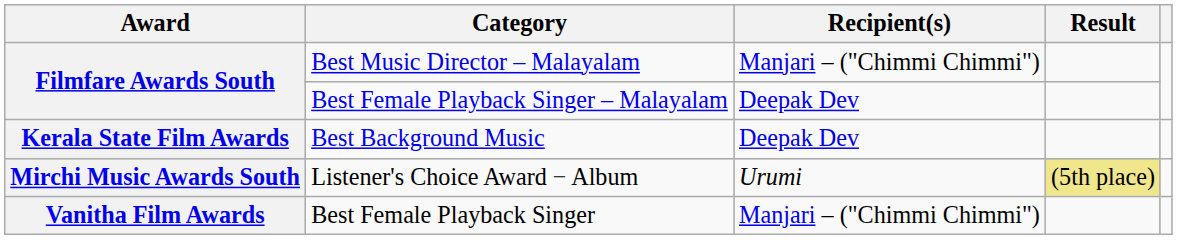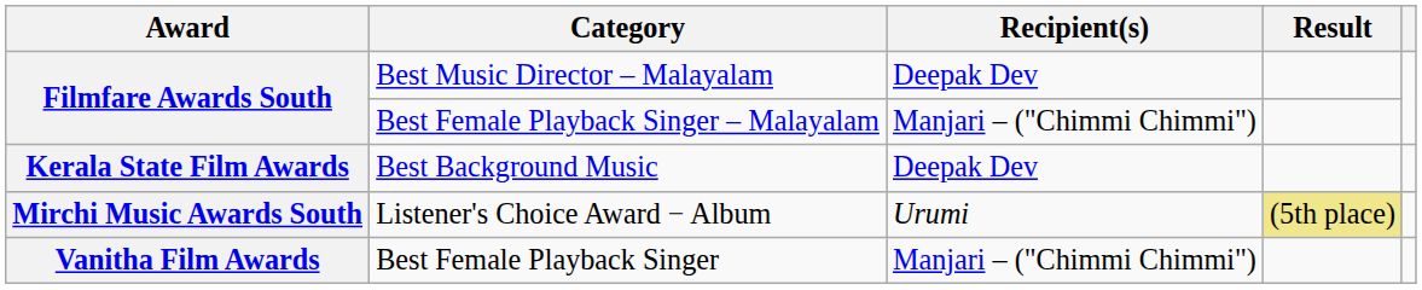Best Music Director – Malayalam | Recipient(s): Manjari – ("Chimmi Chimmi") -> Deepak Dev
Best Female Playback Singer – Malayalam | Recipient(s): Deepak Dev -> Manjari – ("Chimmi Chimmi")
